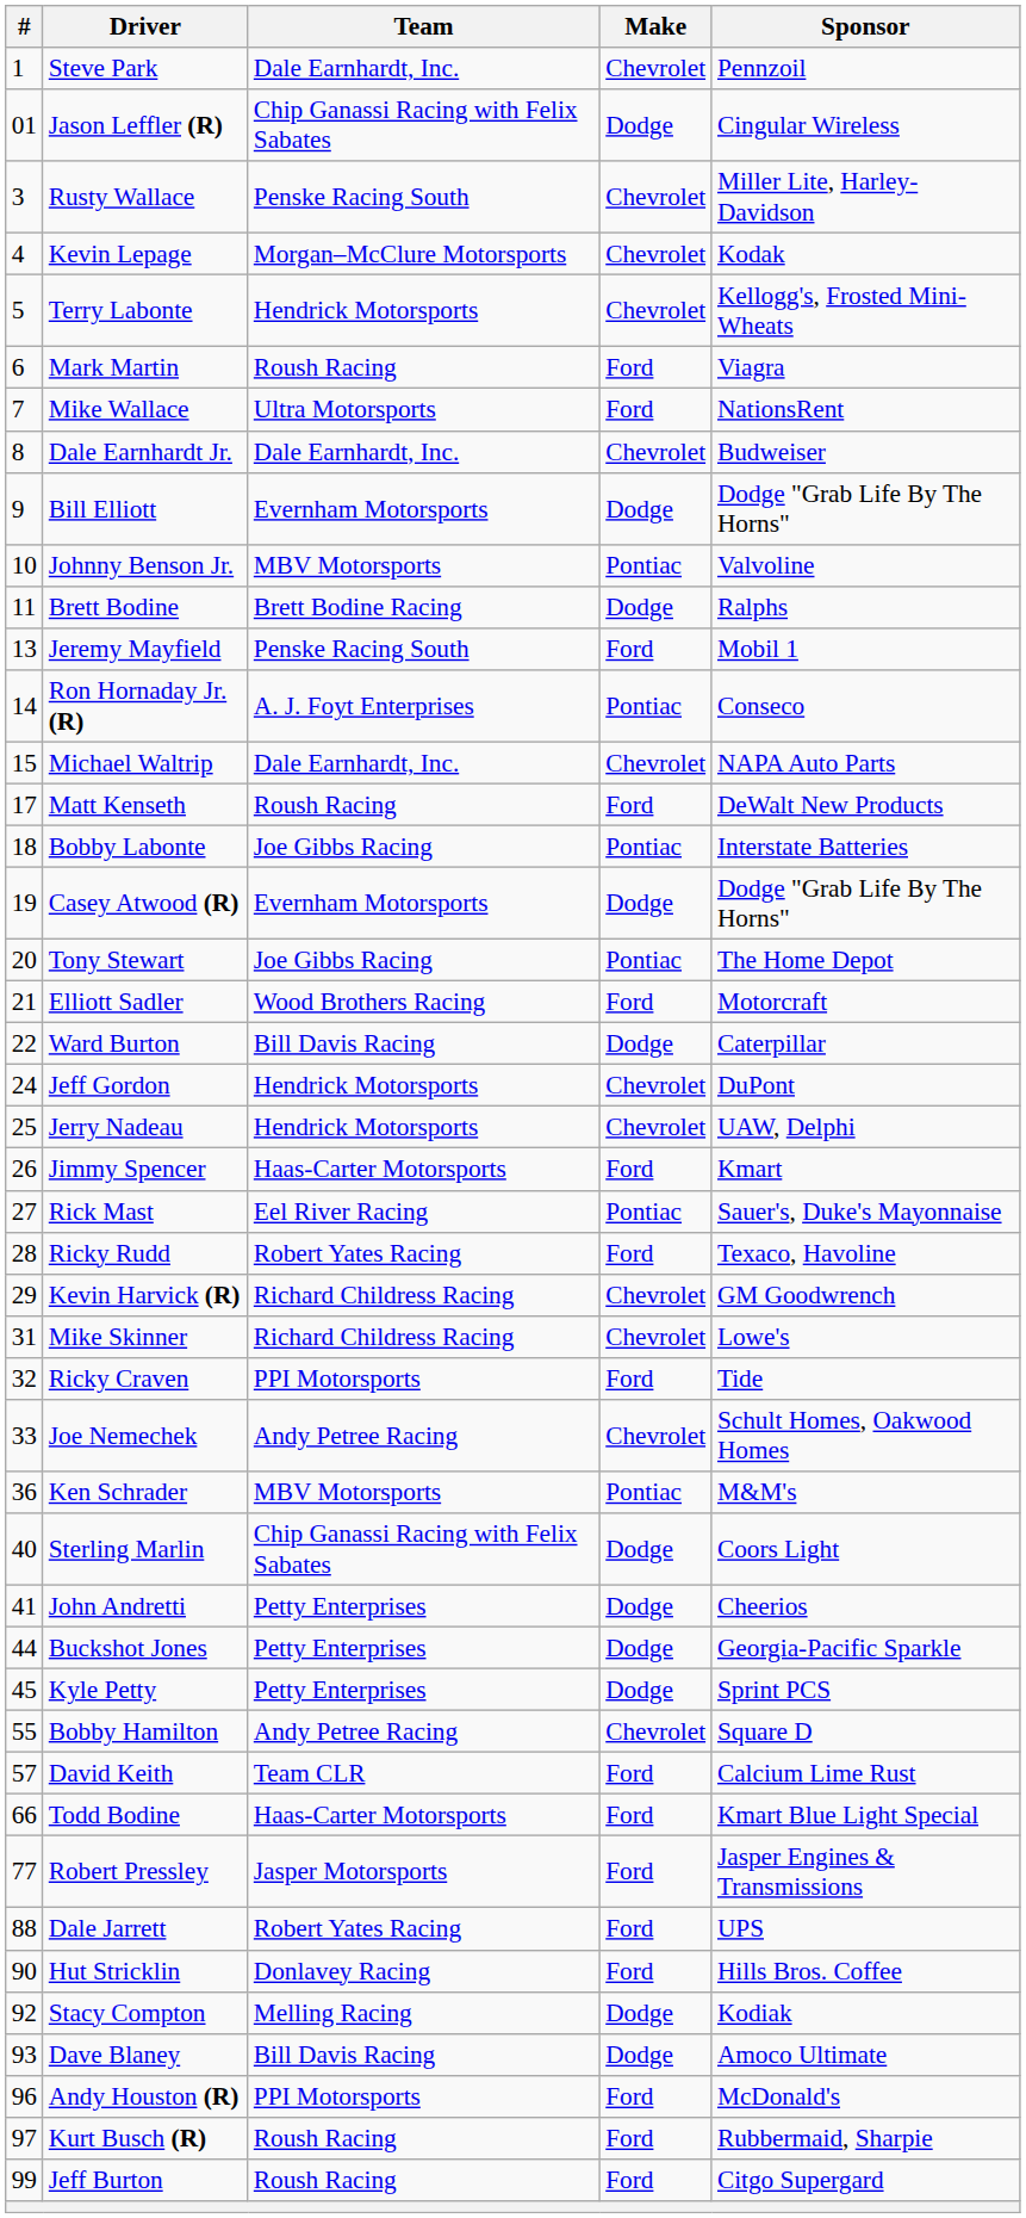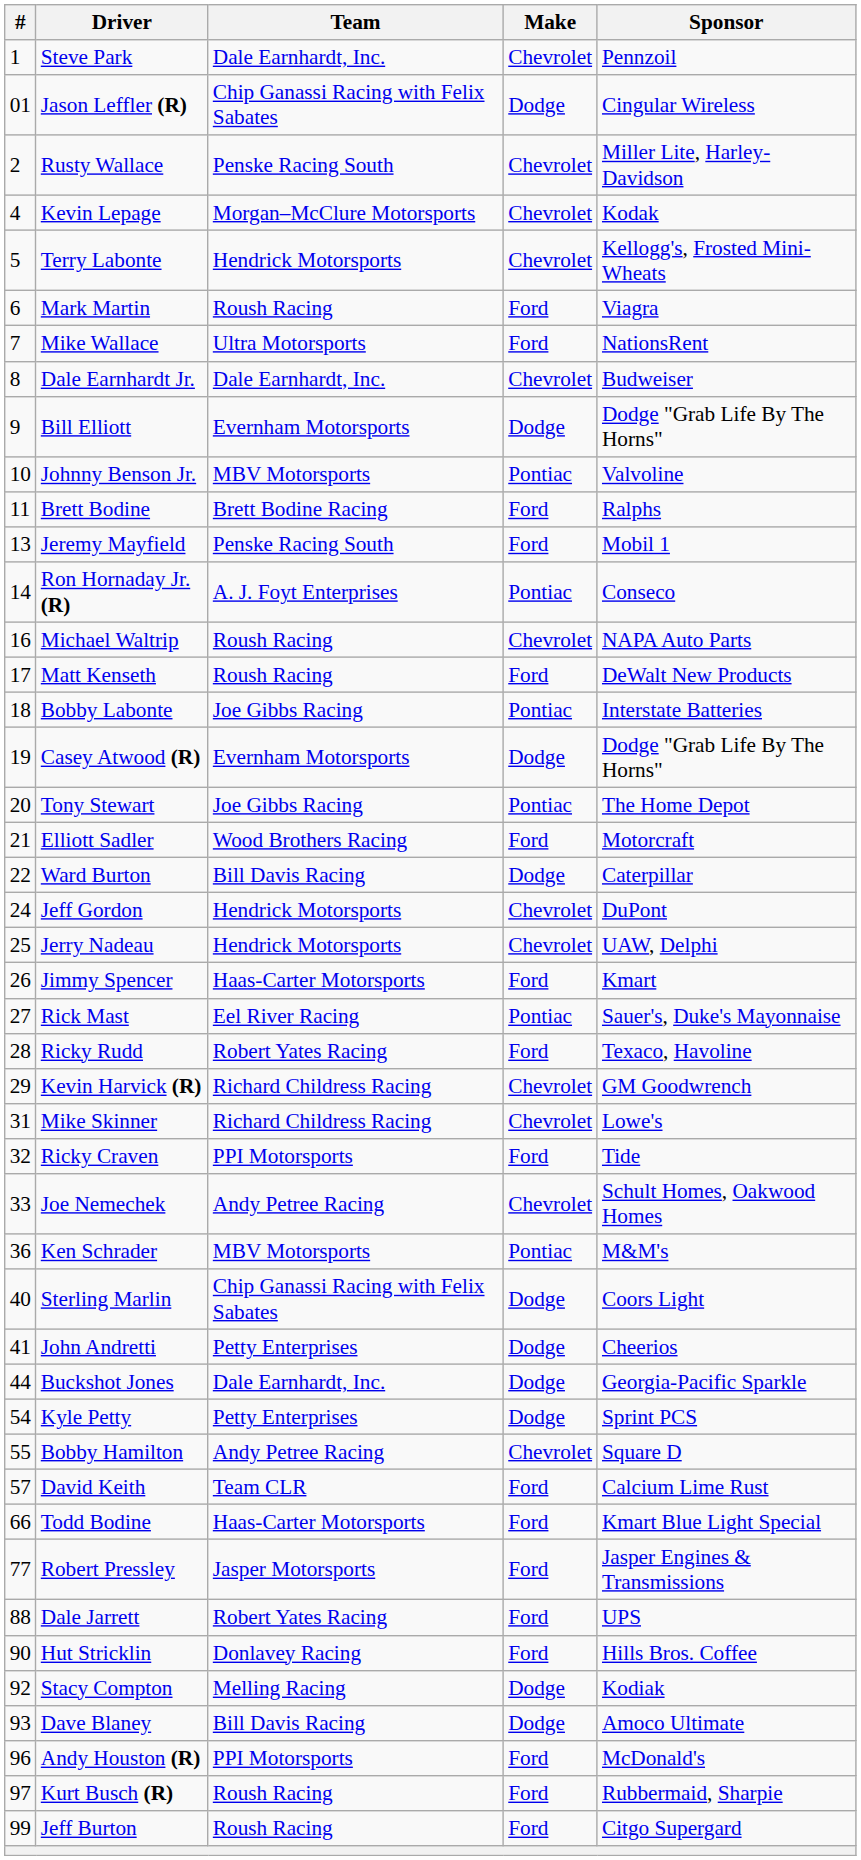Rusty Wallace | #: 3 -> 2
Brett Bodine | Make: Dodge -> Ford
Michael Waltrip | #: 15 -> 16
Michael Waltrip | Team: Dale Earnhardt, Inc. -> Roush Racing
Buckshot Jones | Team: Petty Enterprises -> Dale Earnhardt, Inc.
Kyle Petty | #: 45 -> 54
